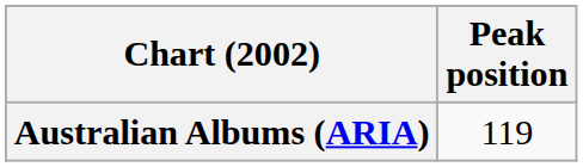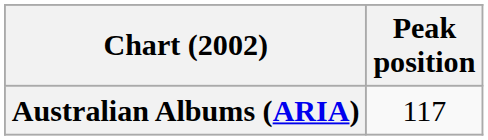Australian Albums (ARIA) | Peak position: 119 -> 117
